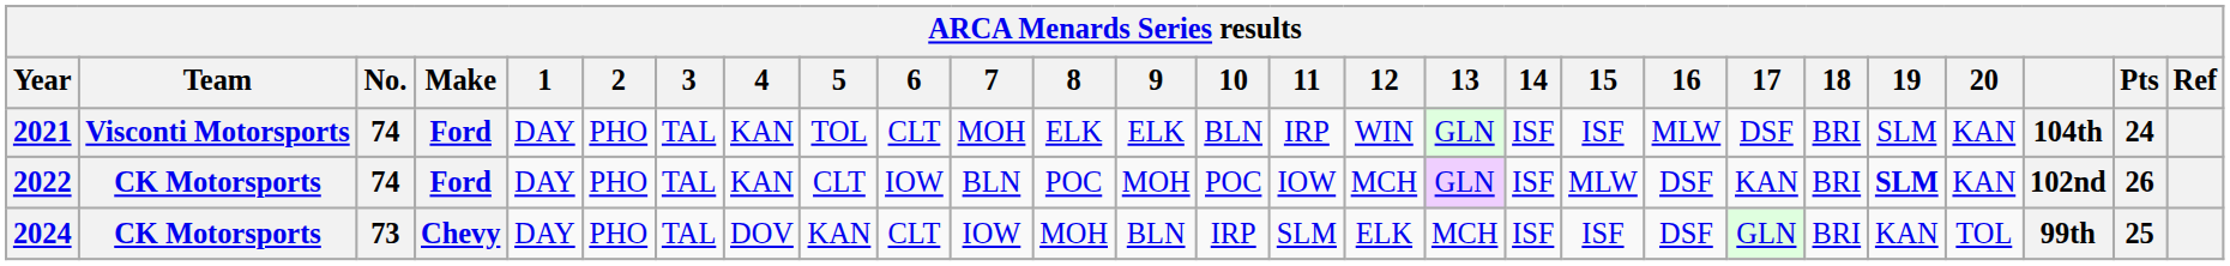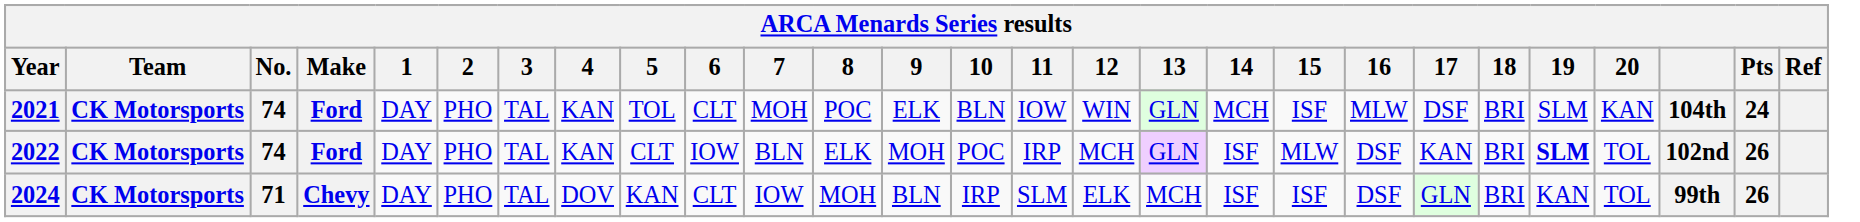2021 | Team: Visconti Motorsports -> CK Motorsports
2021 | 8: ELK -> POC
2021 | 11: IRP -> IOW
2021 | 14: ISF -> MCH
2022 | 8: POC -> ELK
2022 | 11: IOW -> IRP
2022 | 20: KAN -> TOL
2024 | No.: 73 -> 71
2024 | Pts: 25 -> 26
